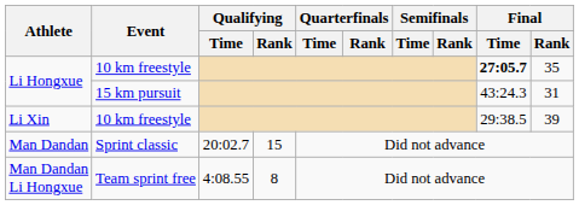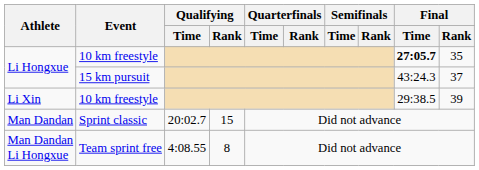Li Hongxue / 15 km pursuit | Final / Rank: 31 -> 37
